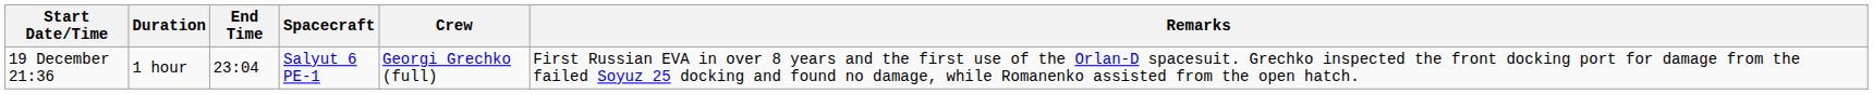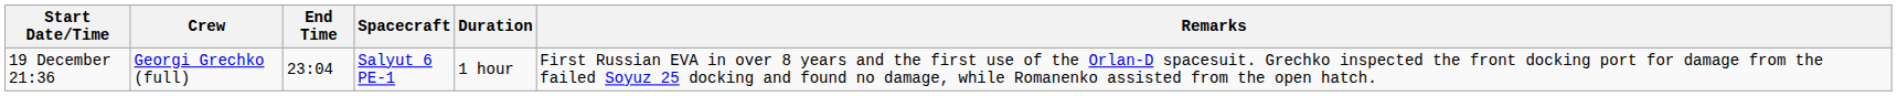columns swapped: Duration <-> Crew
